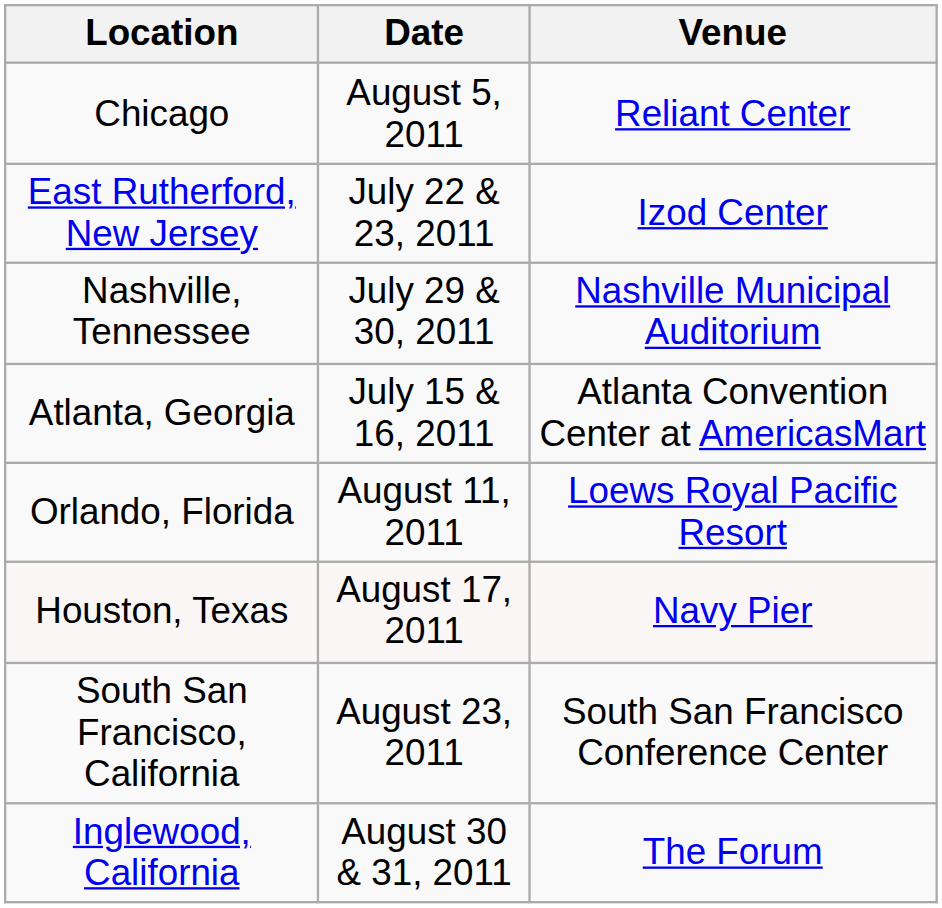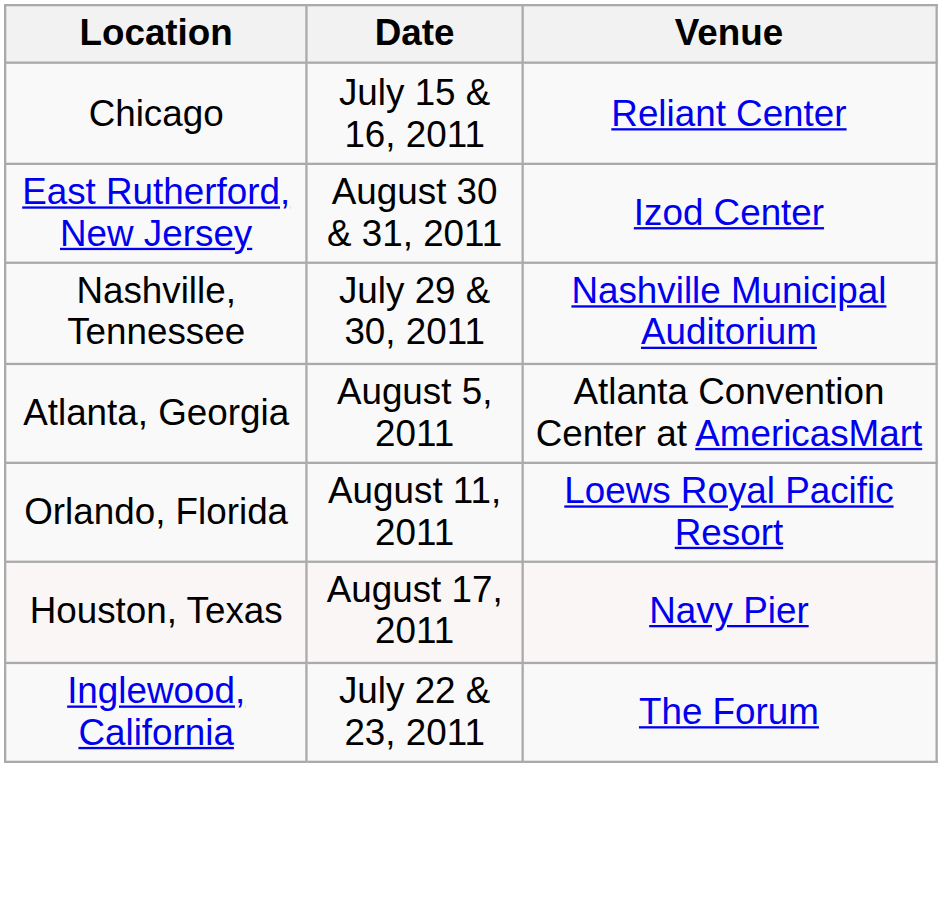Chicago | Date: August 5, 2011 -> July 15 & 16, 2011
East Rutherford, New Jersey | Date: July 22 & 23, 2011 -> August 30 & 31, 2011
Atlanta, Georgia | Date: July 15 & 16, 2011 -> August 5, 2011
- row: South San Francisco, California | August 23, 2011 | South San Francisco Conference Center
Inglewood, California | Date: August 30 & 31, 2011 -> July 22 & 23, 2011
